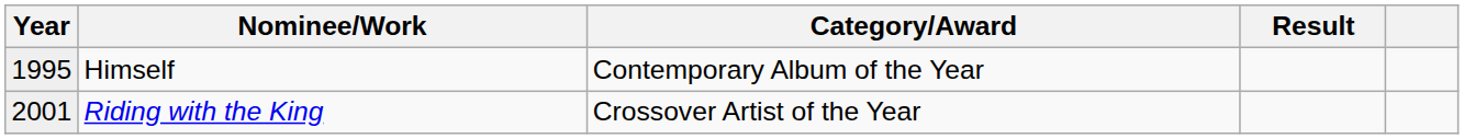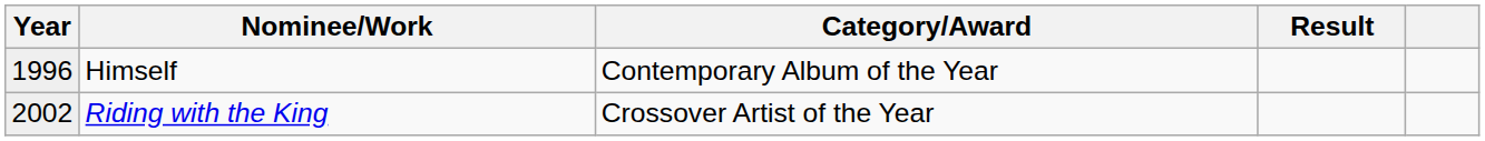Himself | Year: 1995 -> 1996
Riding with the King | Year: 2001 -> 2002
